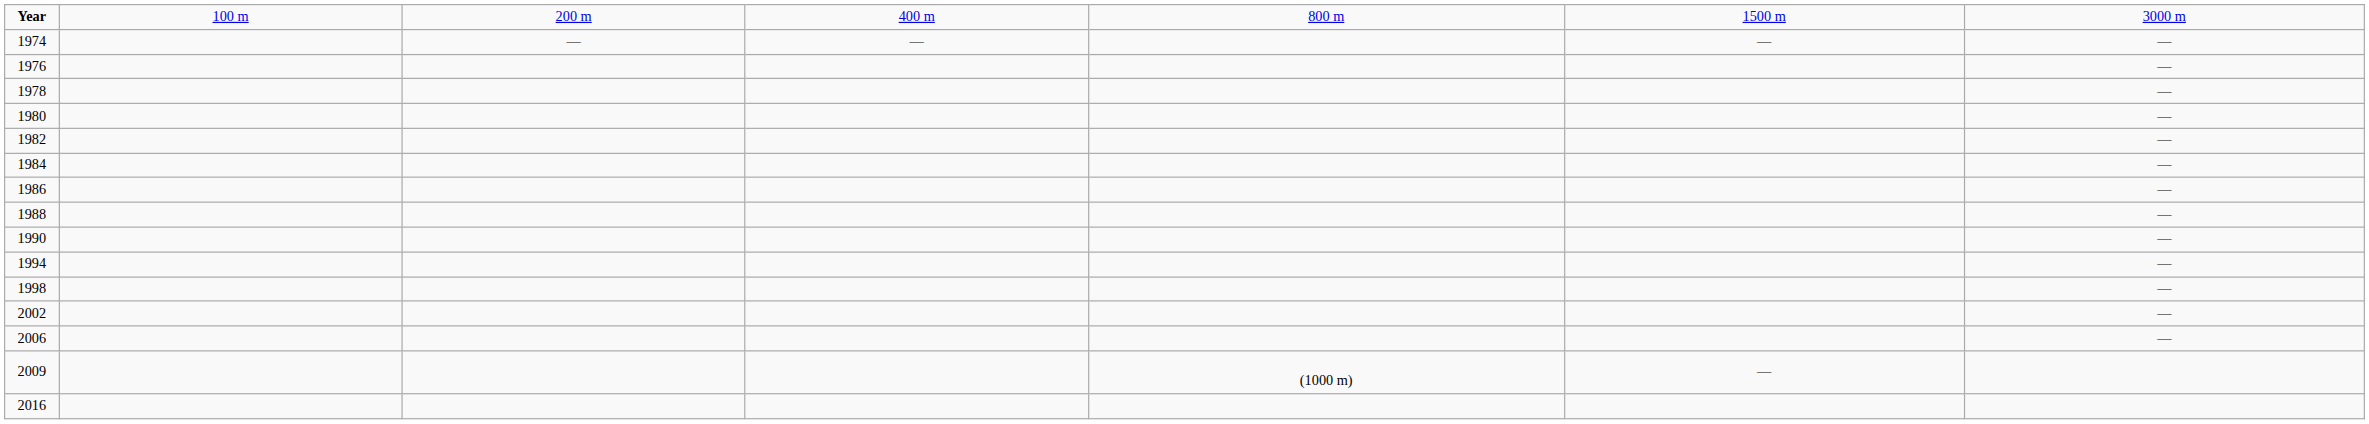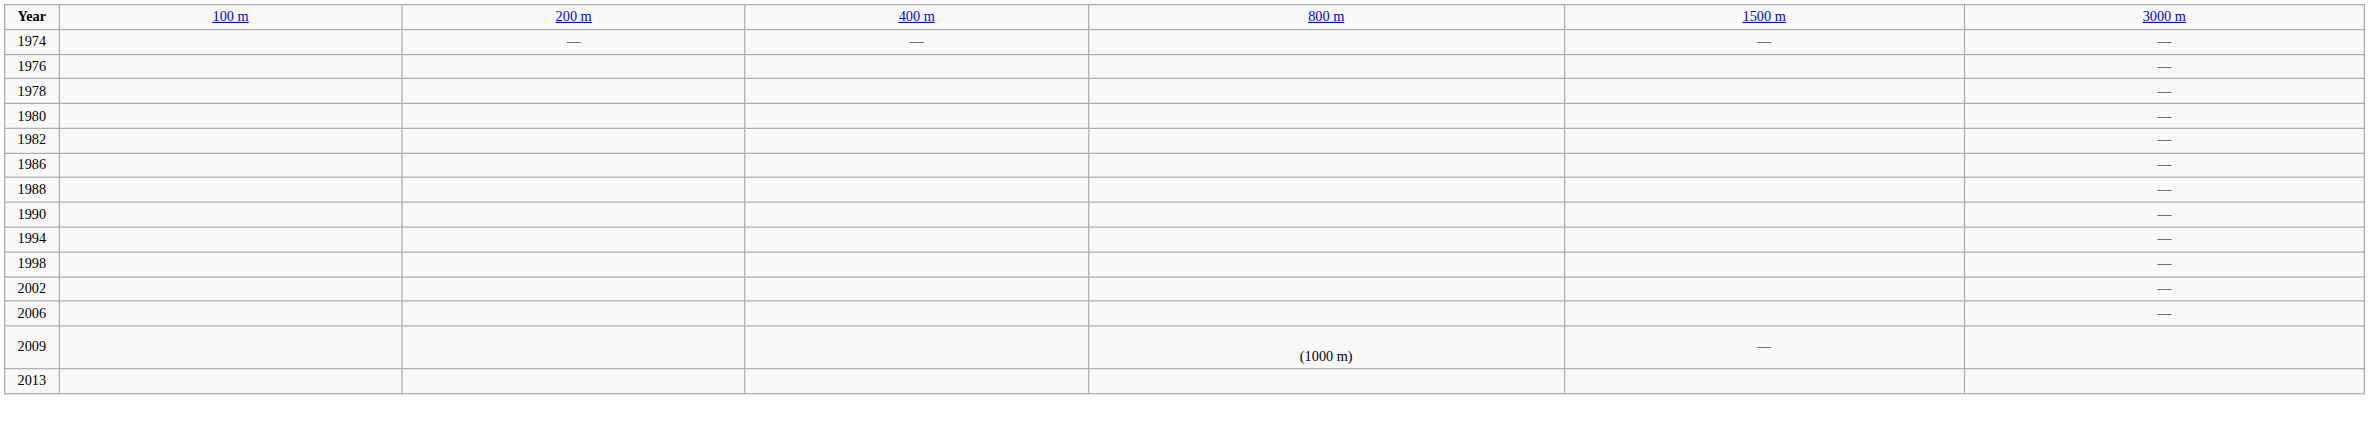- row: 1984 | —
+ row: 2013
- row: 2016
